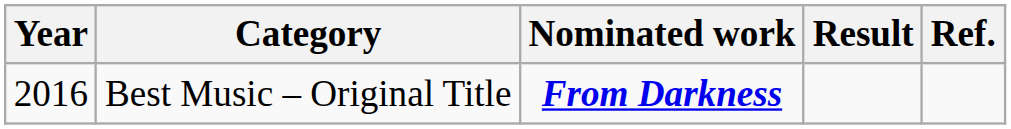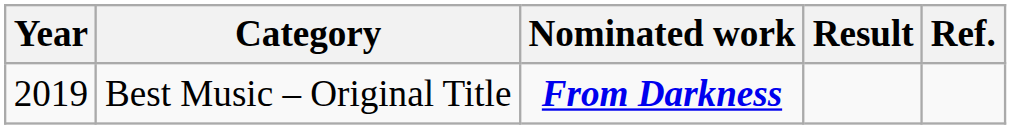Best Music – Original Title | Year: 2016 -> 2019
